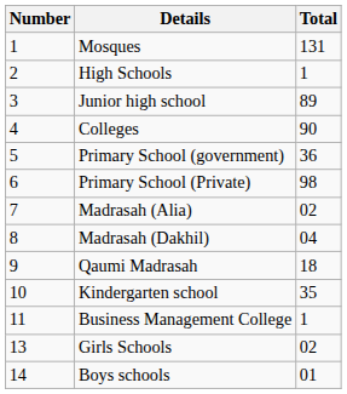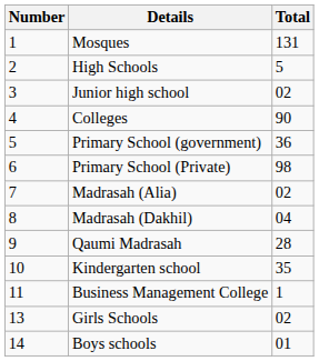High Schools | Total: 1 -> 5
Junior high school | Total: 89 -> 02
Qaumi Madrasah | Total: 18 -> 28
